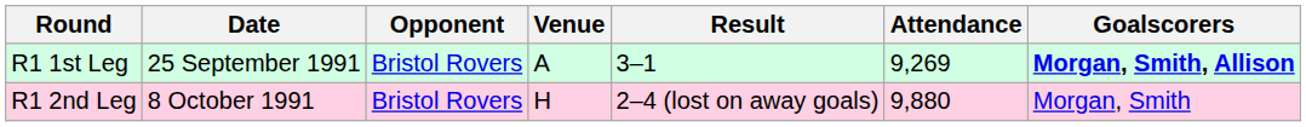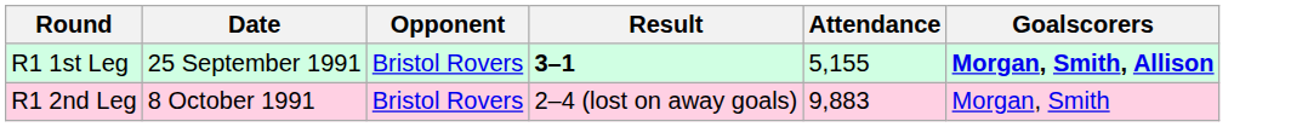- column: Venue | A | H
R1 1st Leg | Result: normal -> bold
R1 1st Leg | Attendance: 9,269 -> 5,155
R1 2nd Leg | Attendance: 9,880 -> 9,883
